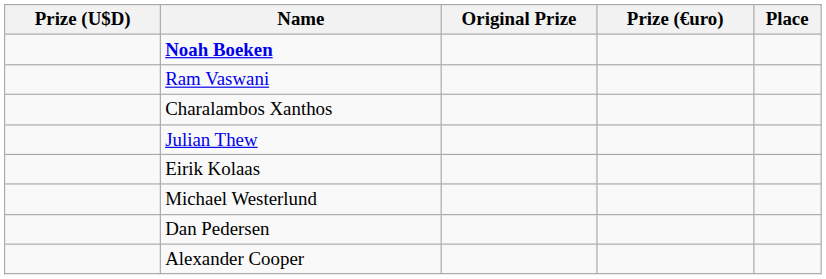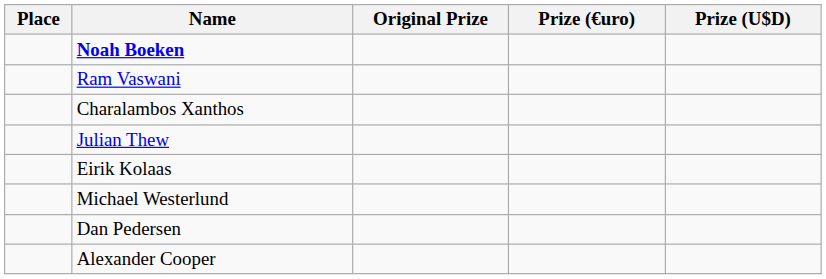columns swapped: Place <-> Prize (U$D)
